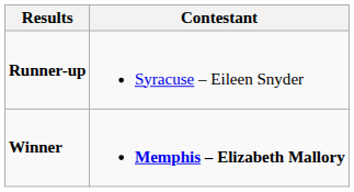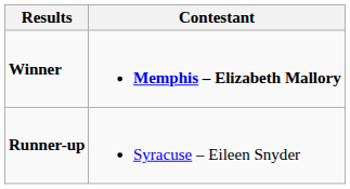rows swapped: Winner <-> Runner-up
